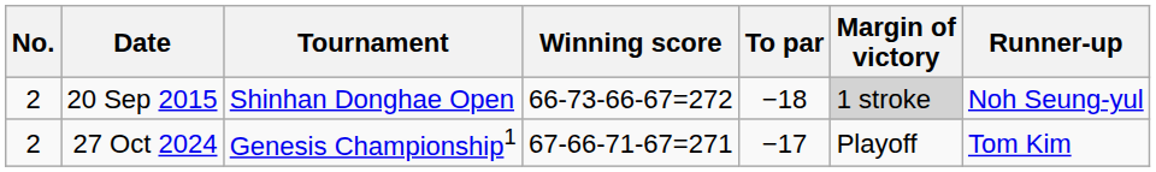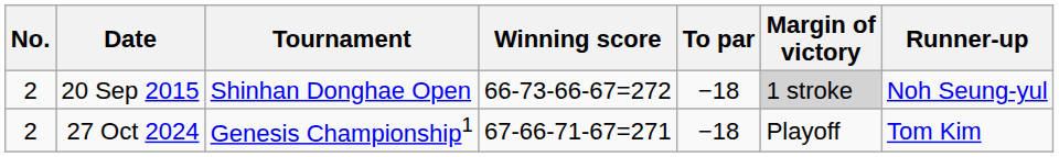27 Oct 2024 | To par: −17 -> −18
